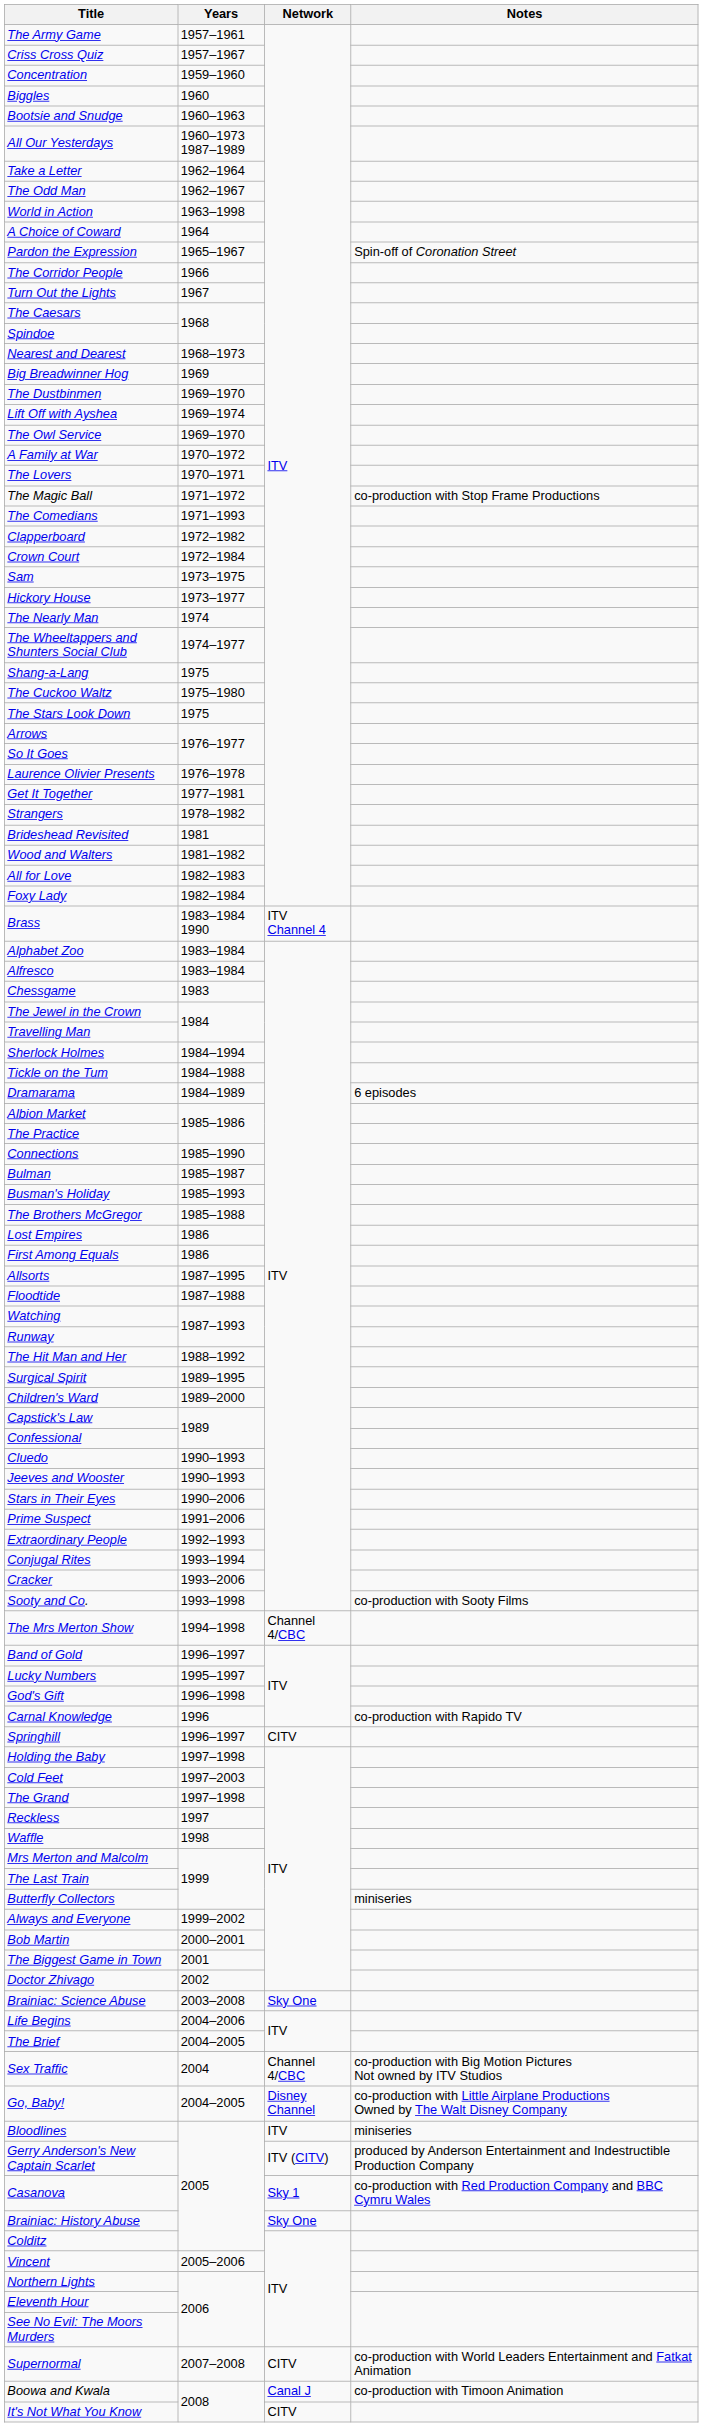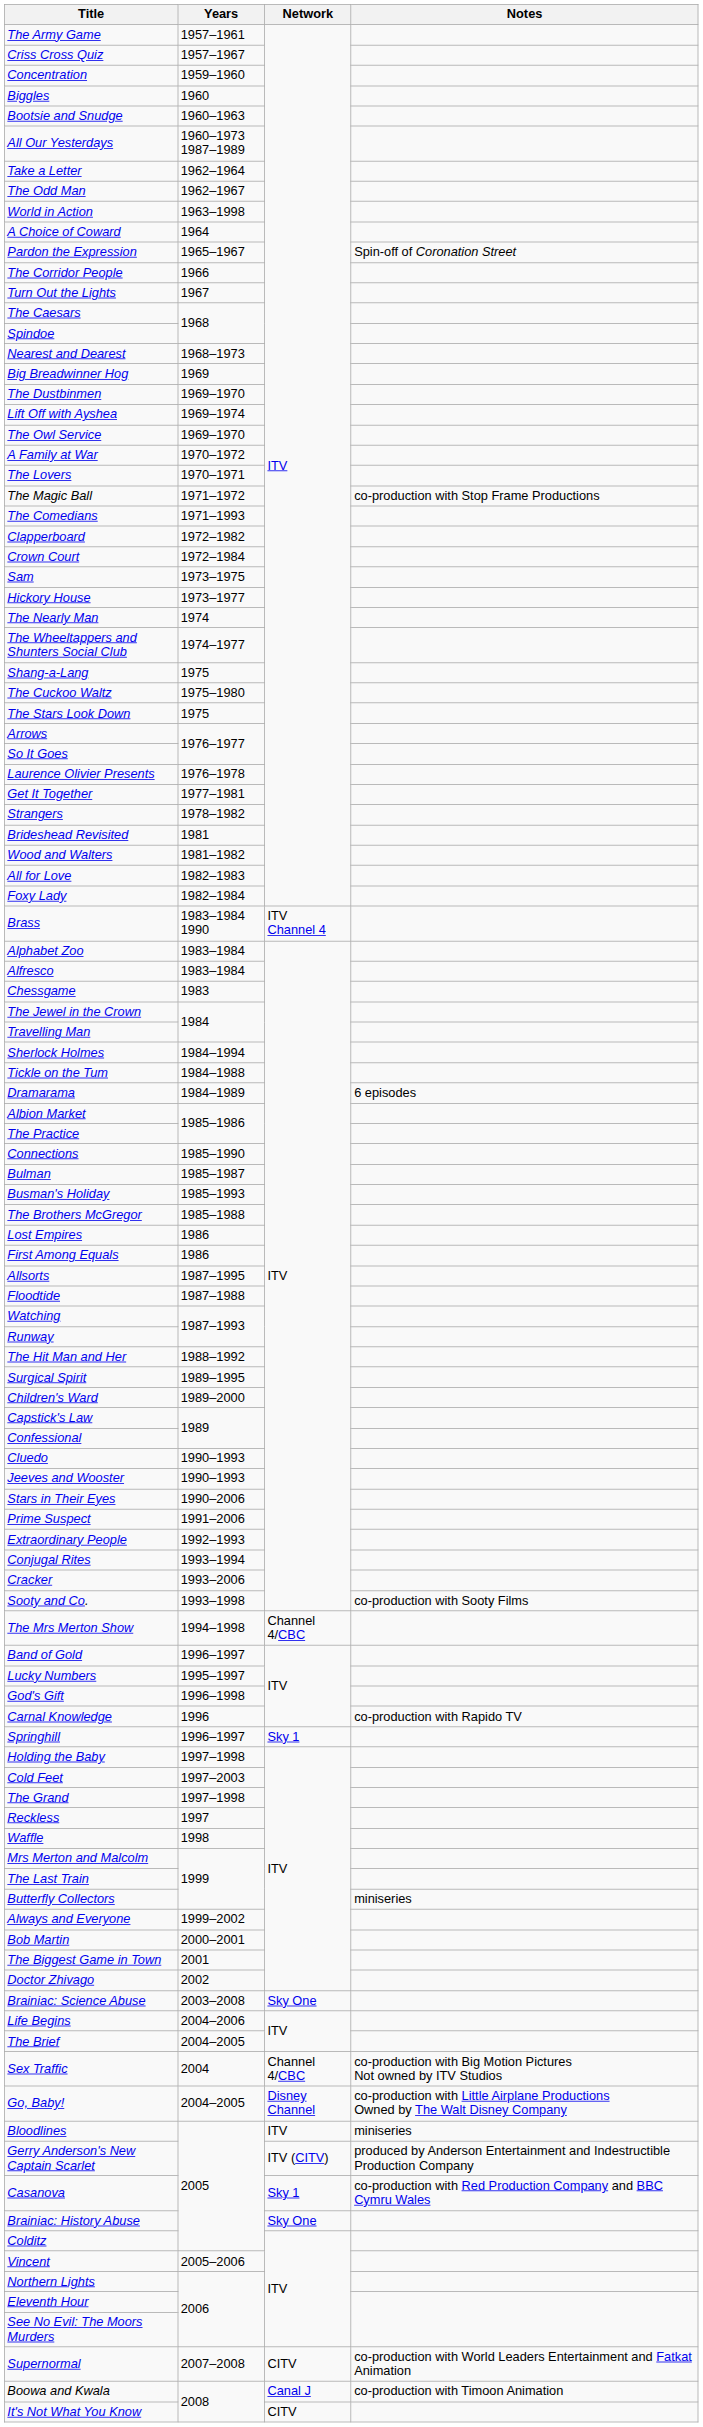Springhill | Network: CITV -> Sky 1
